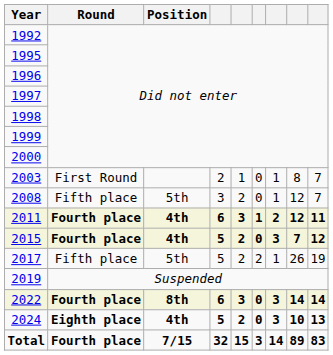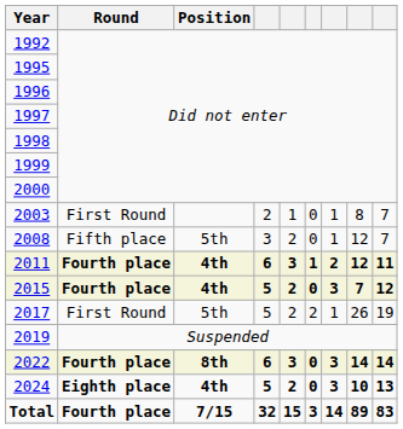2017 | Round: Fifth place -> First Round
